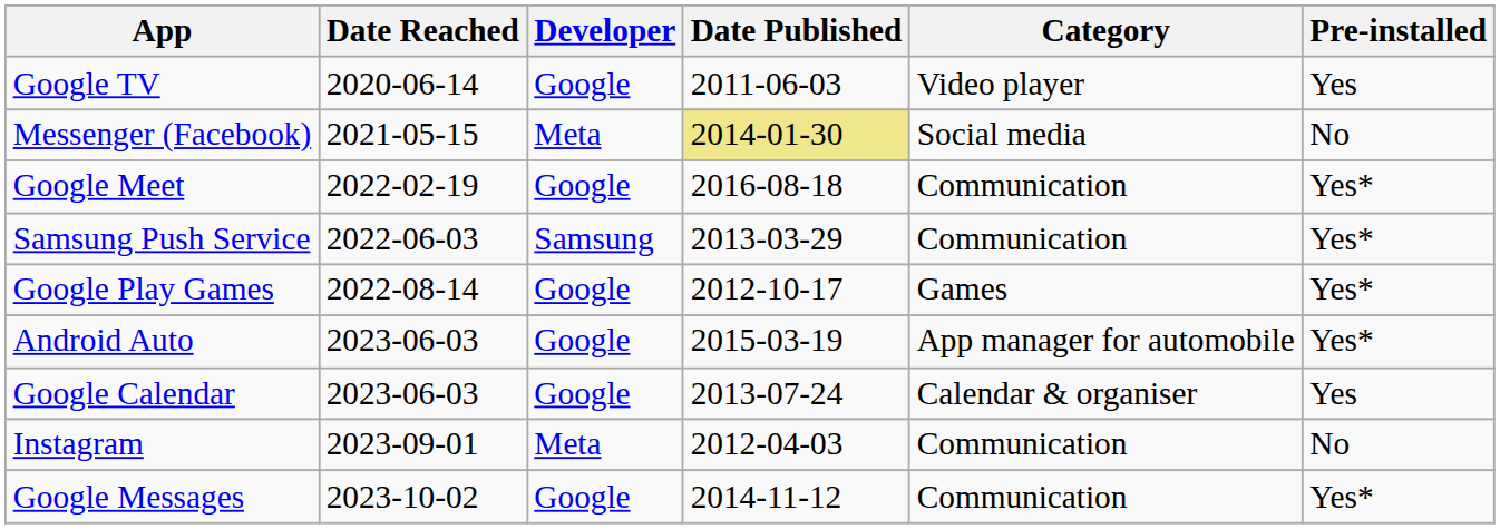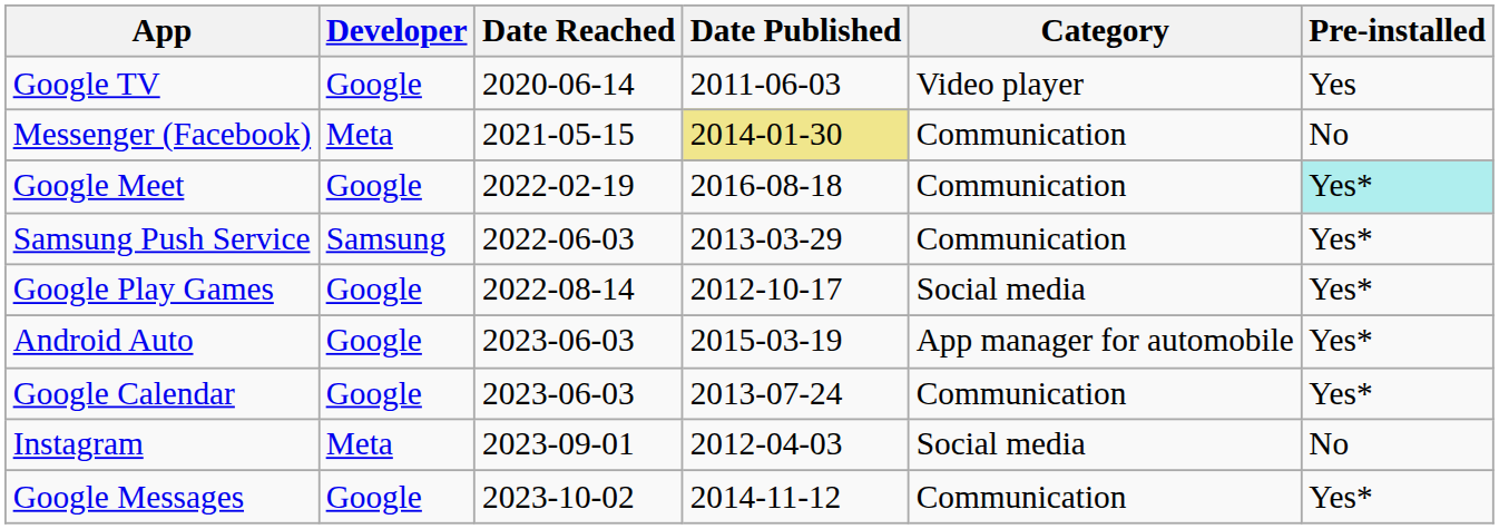columns swapped: Developer <-> Date Reached
Messenger (Facebook) | Category: Social media -> Communication
Google Meet | Pre-installed: no background -> paleturquoise background
Google Play Games | Category: Games -> Social media
Google Calendar | Category: Calendar & organiser -> Communication
Google Calendar | Pre-installed: Yes -> Yes*
Instagram | Category: Communication -> Social media
